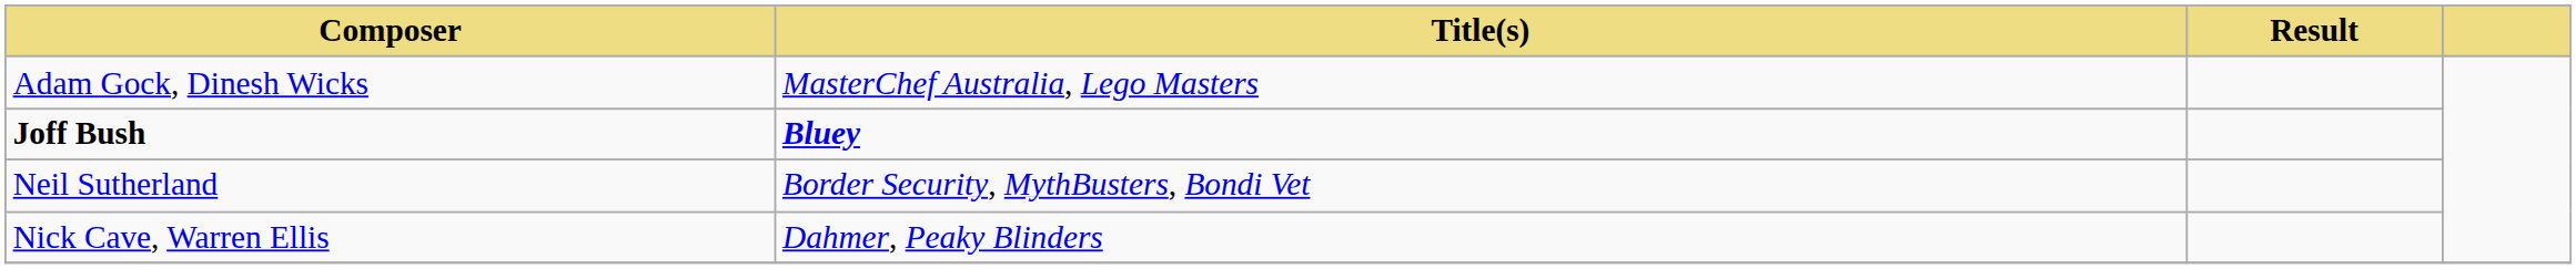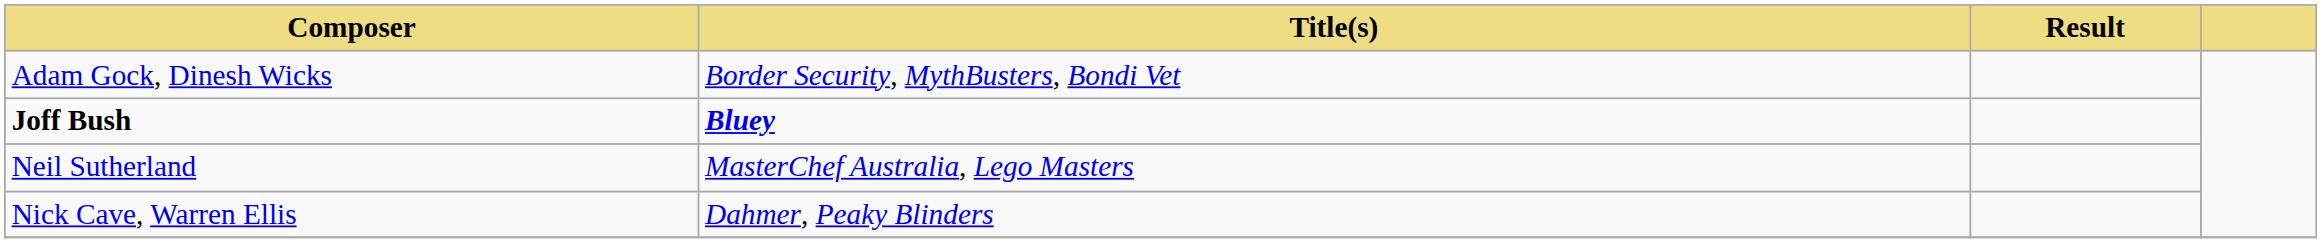Adam Gock, Dinesh Wicks | Title(s): MasterChef Australia, Lego Masters -> Border Security, MythBusters, Bondi Vet
Neil Sutherland | Title(s): Border Security, MythBusters, Bondi Vet -> MasterChef Australia, Lego Masters
